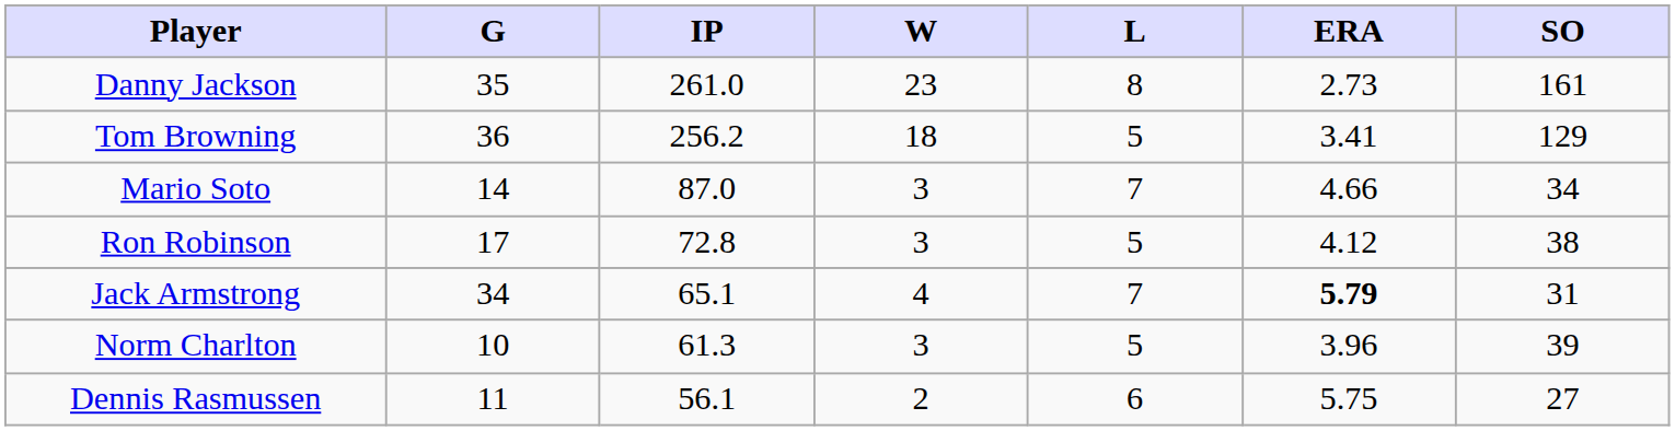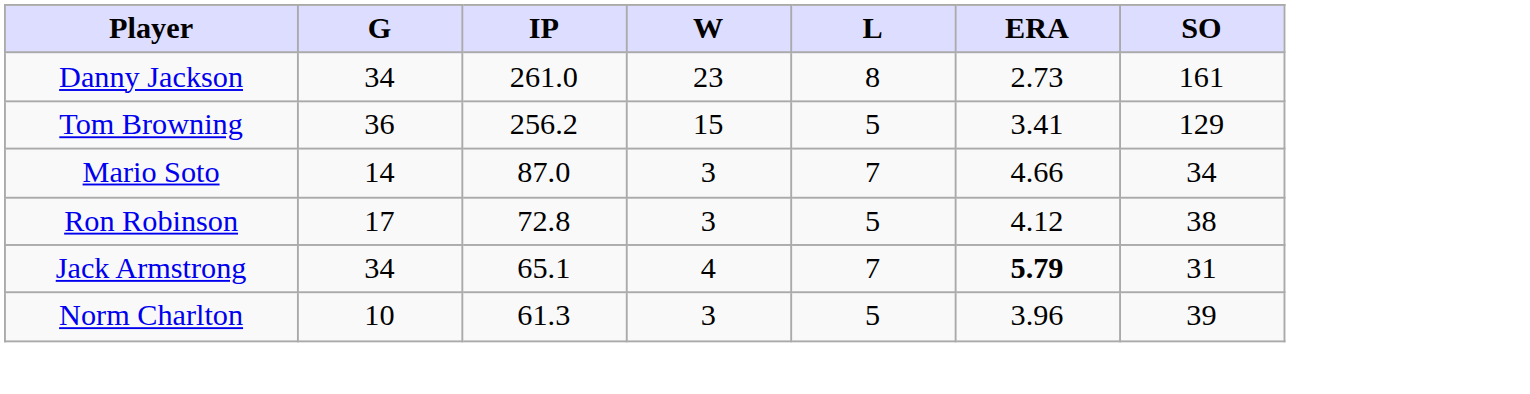Danny Jackson | G: 35 -> 34
Tom Browning | W: 18 -> 15
- row: Dennis Rasmussen | 11 | 56.1 | 2 | 6 | 5.75 | 27
